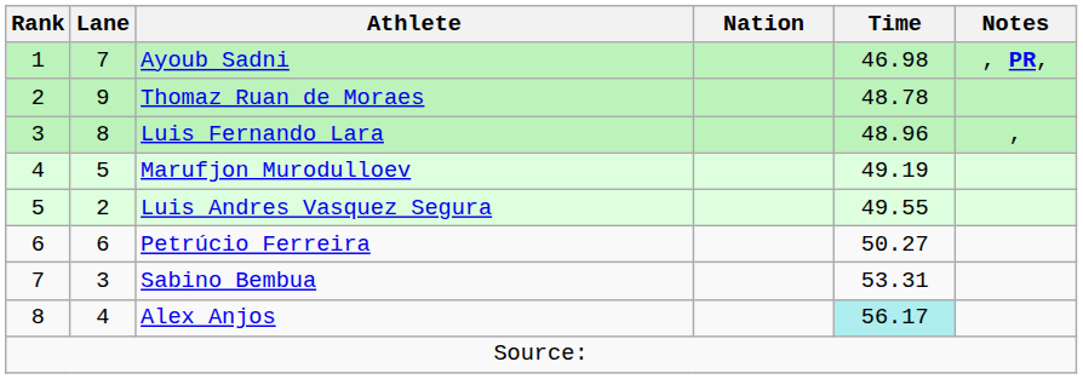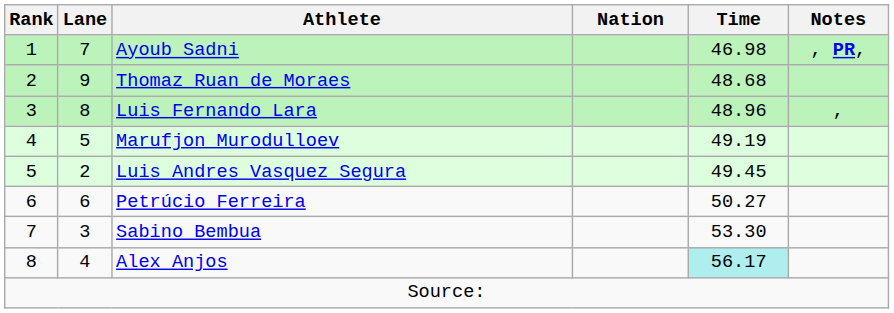Thomaz Ruan de Moraes | Time: 48.78 -> 48.68
Luis Andres Vasquez Segura | Time: 49.55 -> 49.45
Sabino Bembua | Time: 53.31 -> 53.30
